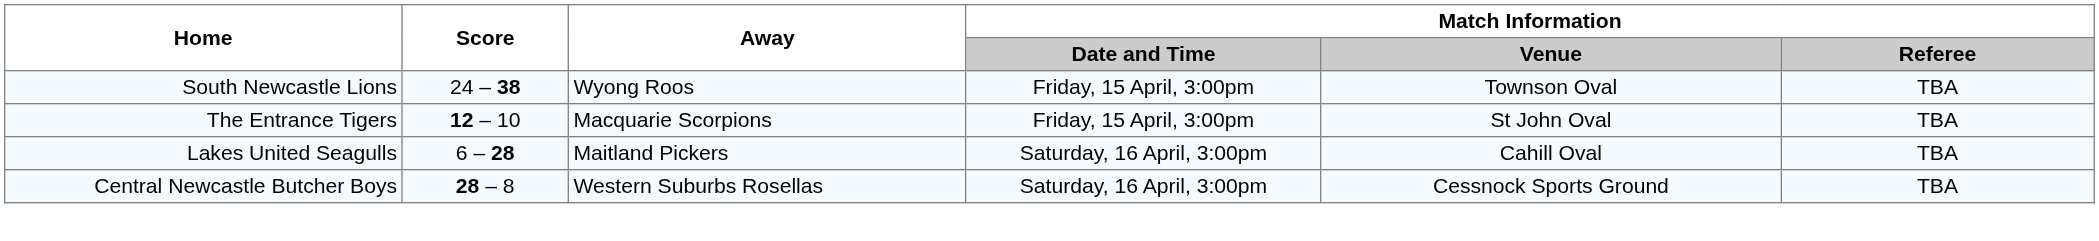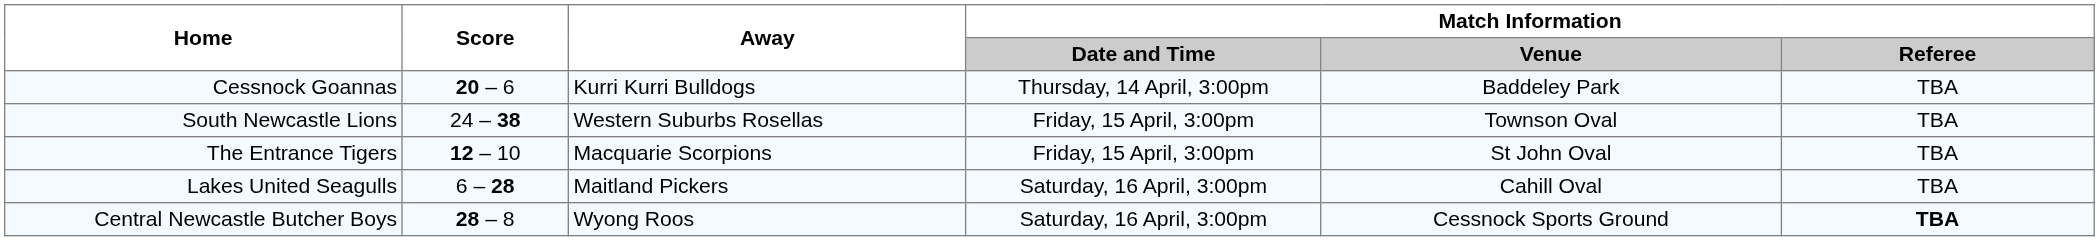+ row: Cessnock Goannas | 20 – 6 | Kurri Kurri Bulldogs | Thursday, 14 April, 3:00pm | Baddeley Park | TBA
South Newcastle Lions | Away: Wyong Roos -> Western Suburbs Rosellas
Central Newcastle Butcher Boys | Away: Western Suburbs Rosellas -> Wyong Roos
Central Newcastle Butcher Boys | Match Information / Referee: normal -> bold
